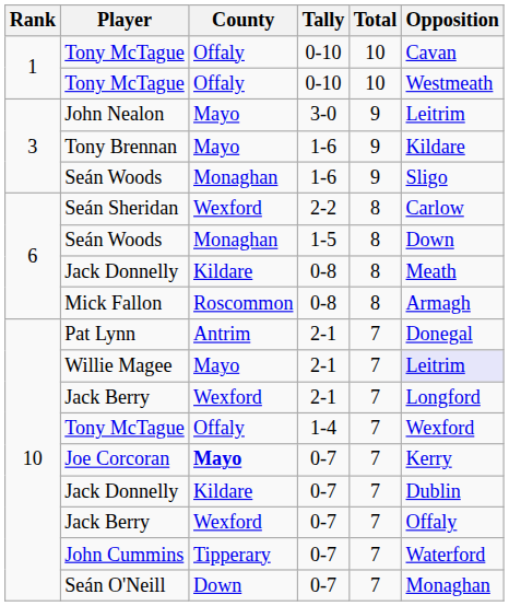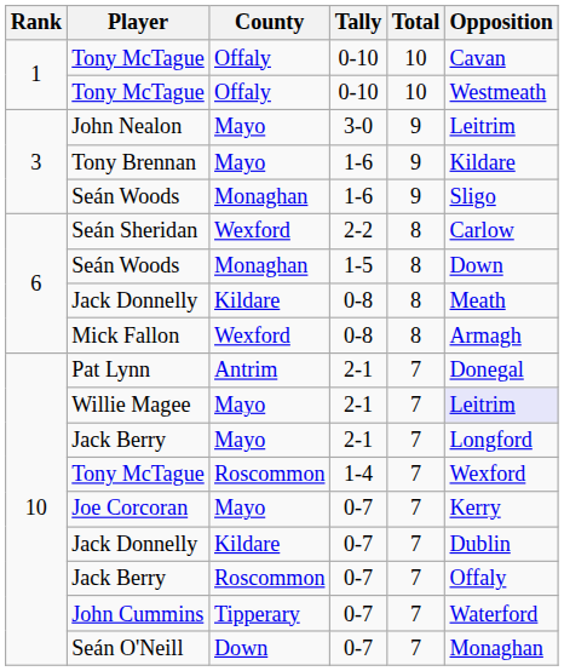Mick Fallon | County: Roscommon -> Wexford
Jack Berry / 2-1 | County: Wexford -> Mayo
Tony McTague / 1-4 | County: Offaly -> Roscommon
Joe Corcoran | County: bold -> normal
Jack Berry / 0-7 | County: Wexford -> Roscommon
